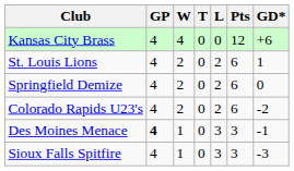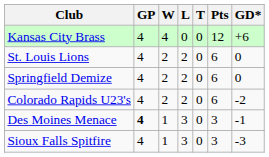columns swapped: L <-> T
St. Louis Lions | GD*: 1 -> 0
